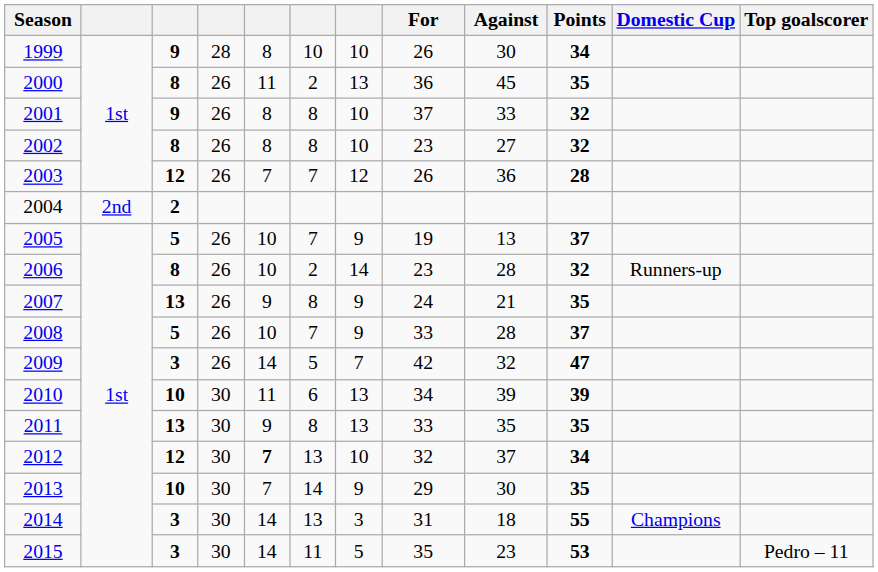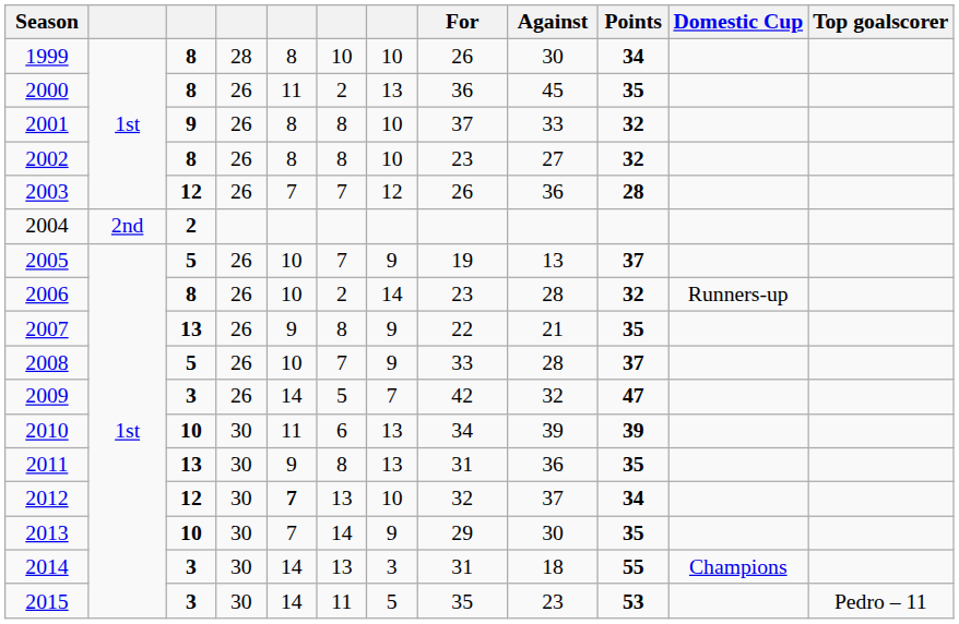1999 | column 3: 9 -> 8
2007 | For: 24 -> 22
2011 | For: 33 -> 31
2011 | Against: 35 -> 36
